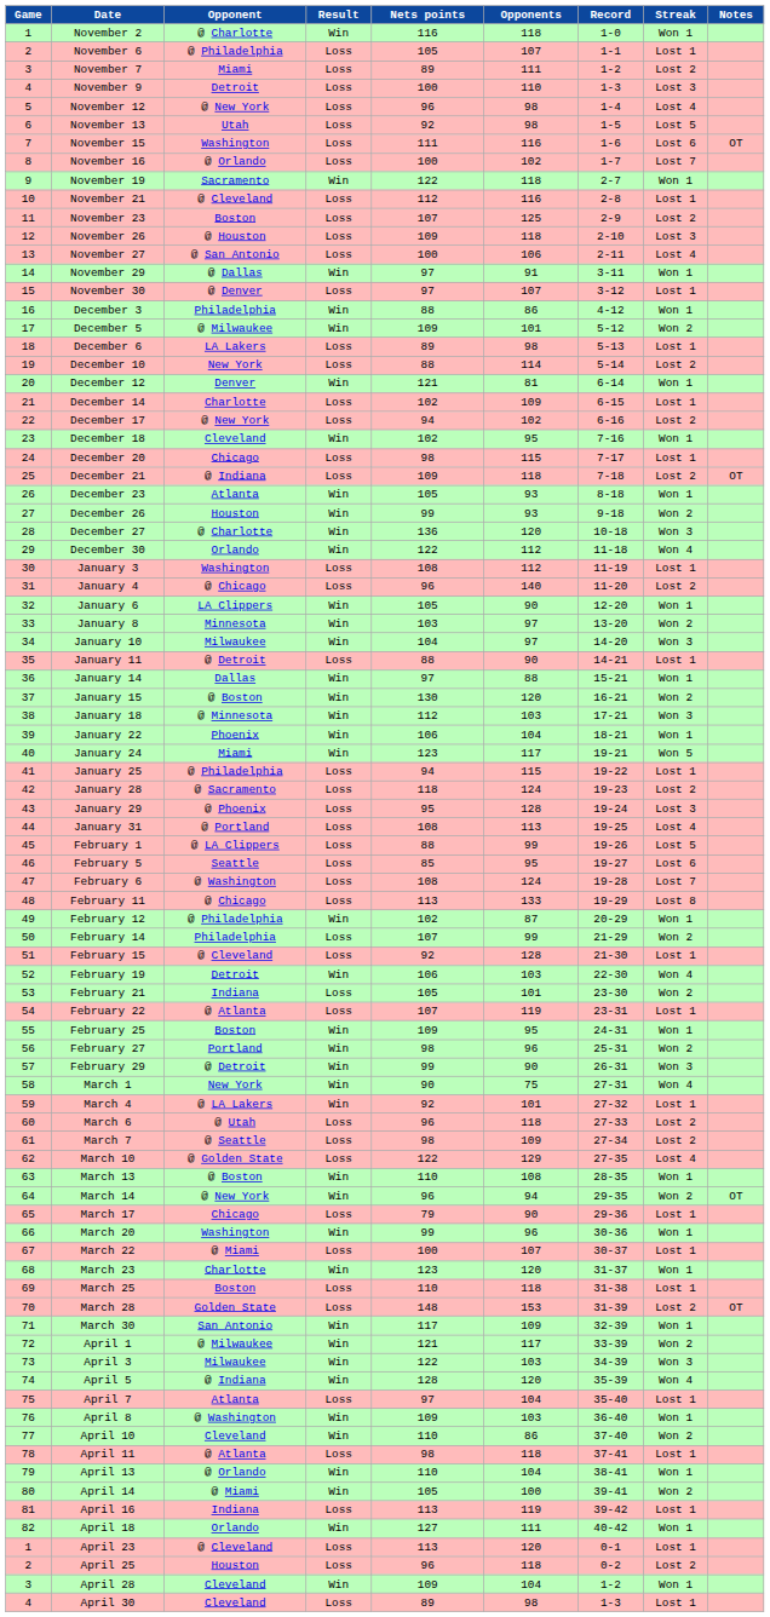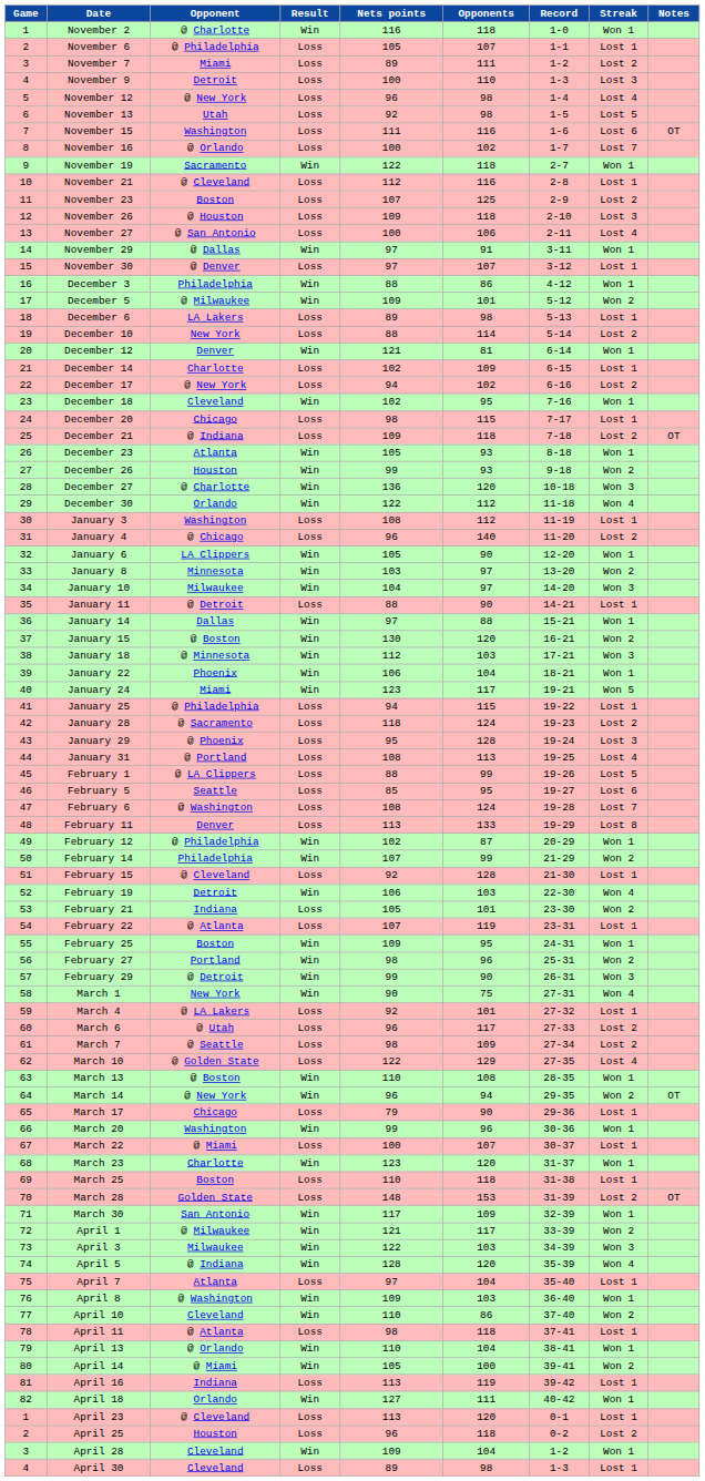February 11 | Opponent: @ Chicago -> Denver
February 14 | Result: Loss -> Win
March 4 | Result: Win -> Loss
March 6 | Opponents: 118 -> 117
